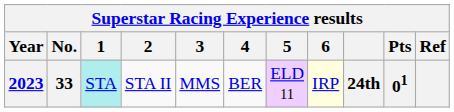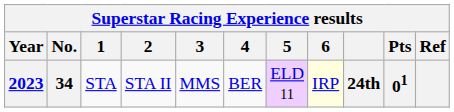2023 | No.: 33 -> 34
2023 | 1: paleturquoise background -> no background
